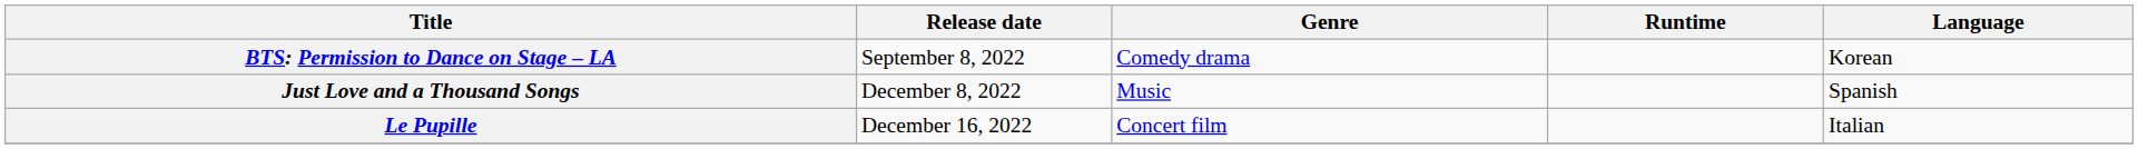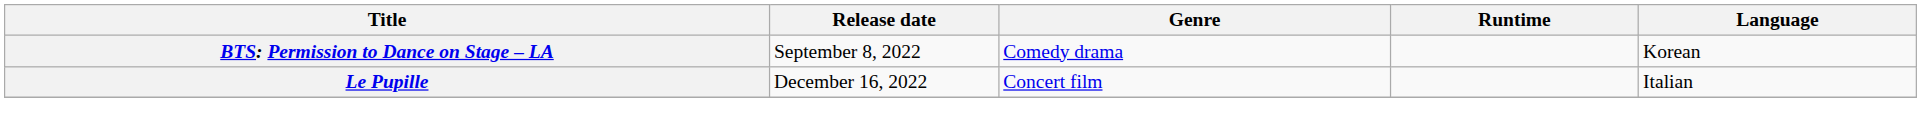- row: Just Love and a Thousand Songs | December 8, 2022 | Music | Spanish
